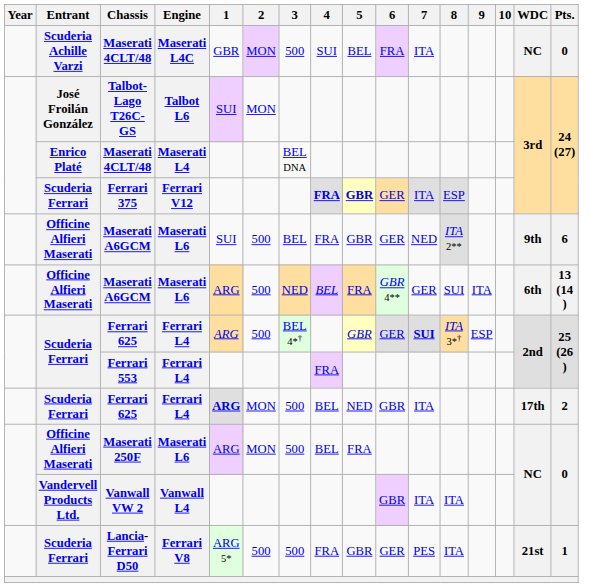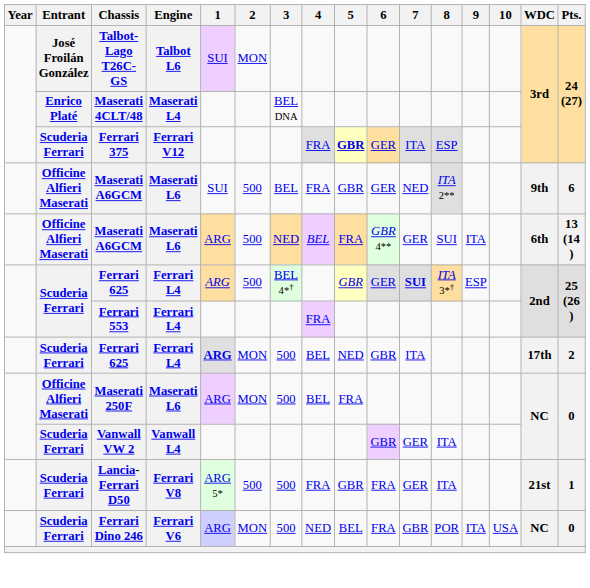- row: Scuderia Achille Varzi | Maserati 4CLT/48 | Maserati L4C | GBR | MON | 500 | SUI | BEL | FRA | ITA | NC | 0
Ferrari 375 | 4: bold -> normal
Vanwall VW 2 | Entrant: Vandervell Products Ltd. -> Scuderia Ferrari
Vanwall VW 2 | 7: ITA -> GER
Lancia-Ferrari D50 | 6: GER -> FRA
Lancia-Ferrari D50 | 7: PES -> GER
+ row: Scuderia Ferrari | Ferrari Dino 246 | Ferrari V6 | ARG | MON | 500 | NED | BEL | FRA | GBR | POR | ITA | USA | NC | 0
